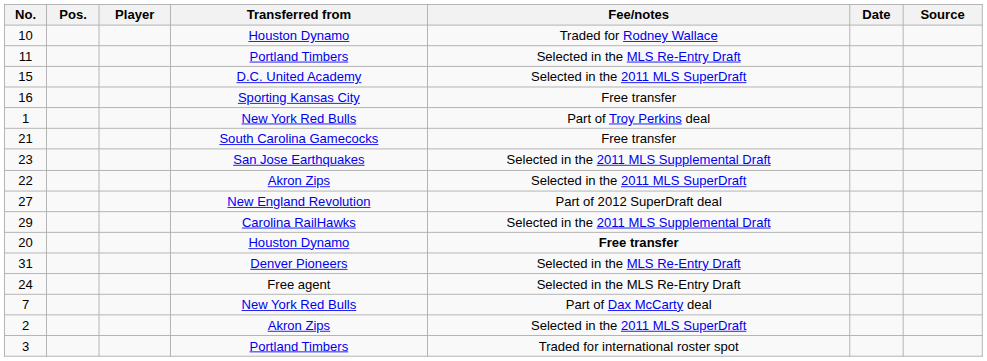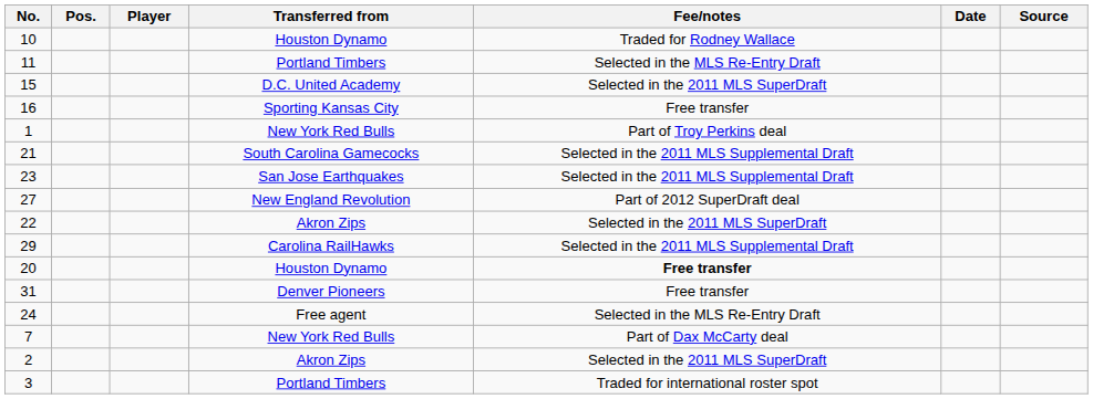21 | Fee/notes: Free transfer -> Selected in the 2011 MLS Supplemental Draft
rows swapped: 27 <-> 22
31 | Fee/notes: Selected in the MLS Re-Entry Draft -> Free transfer
